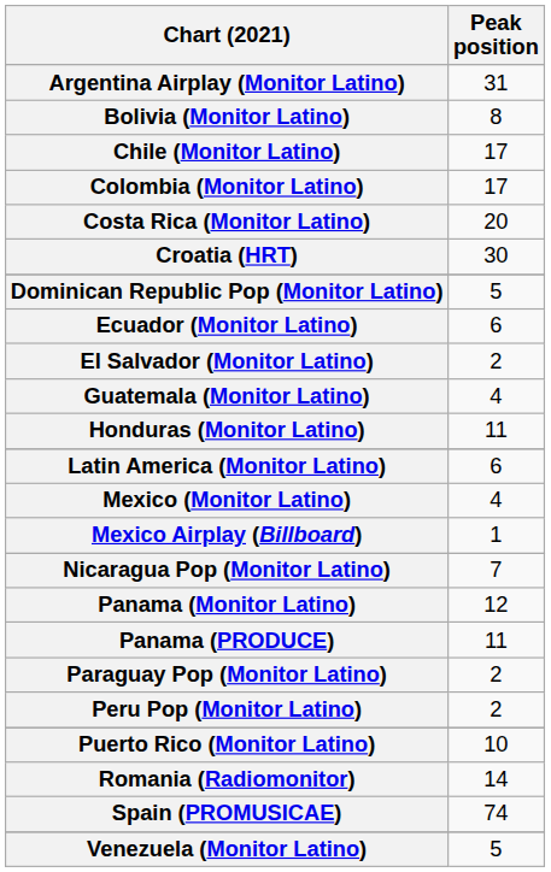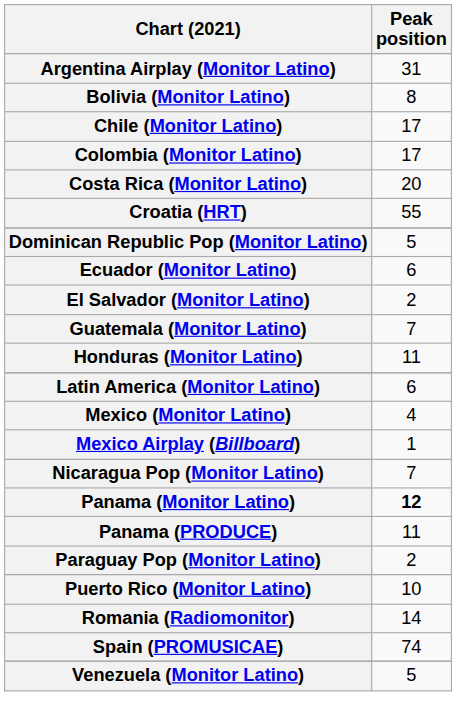Croatia (HRT) | Peak position: 30 -> 55
Guatemala (Monitor Latino) | Peak position: 4 -> 7
Panama (Monitor Latino) | Peak position: normal -> bold
- row: Peru Pop (Monitor Latino) | 2
